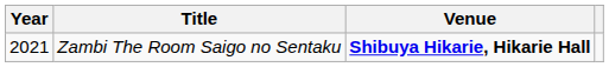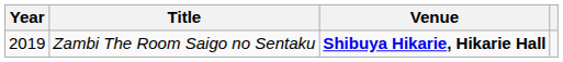Zambi The Room Saigo no Sentaku | Year: 2021 -> 2019
